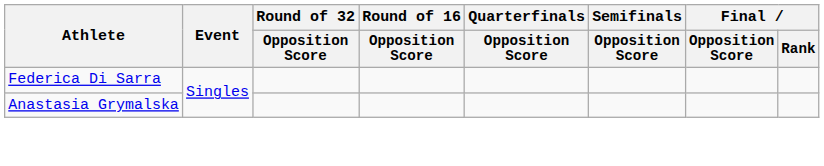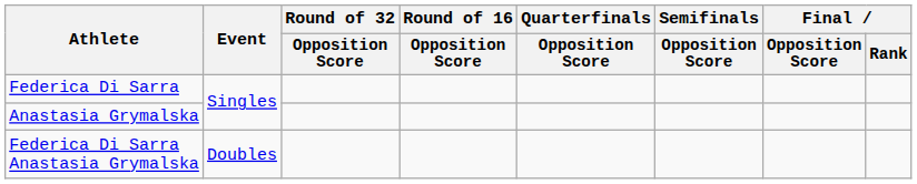+ row: Federica Di Sarra Anastasia Grymalska | Doubles
